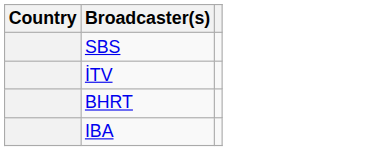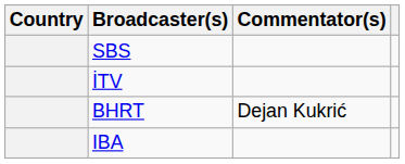+ column: Commentator(s) | Dejan Kukrić
